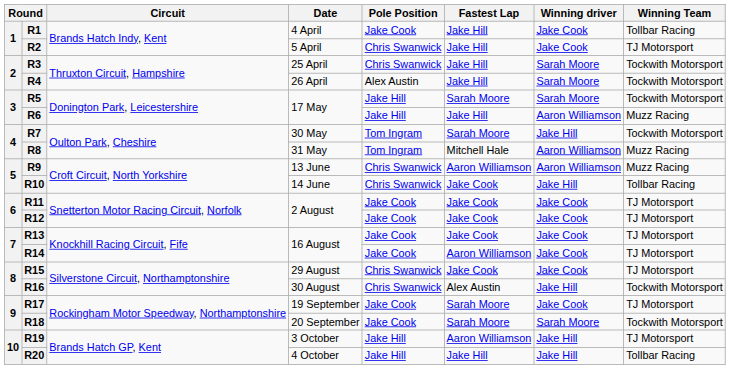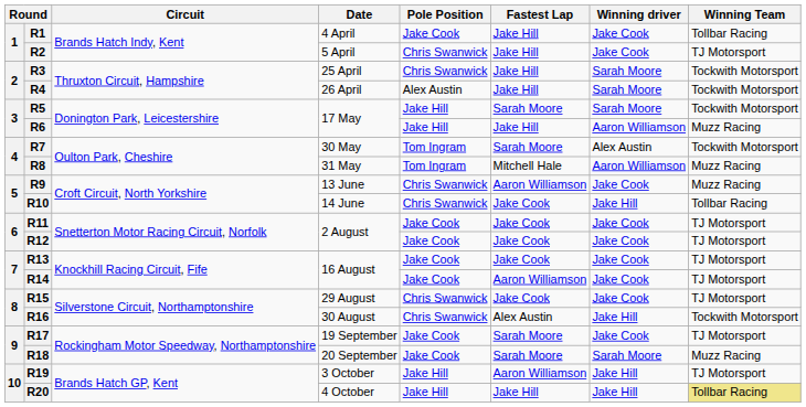R7 | Winning driver: Jake Hill -> Alex Austin
R9 | Winning driver: Aaron Williamson -> Jake Cook
R18 | Winning Team: Tockwith Motorsport -> Muzz Racing
R20 | Winning Team: no background -> khaki background
